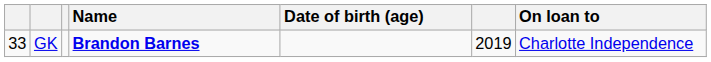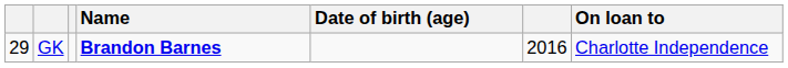GK | column 1: 33 -> 29
GK | column 6: 2019 -> 2016
